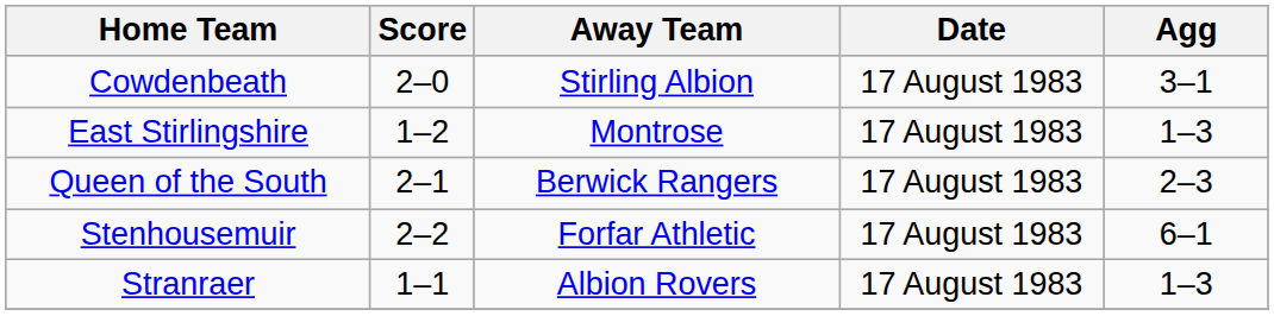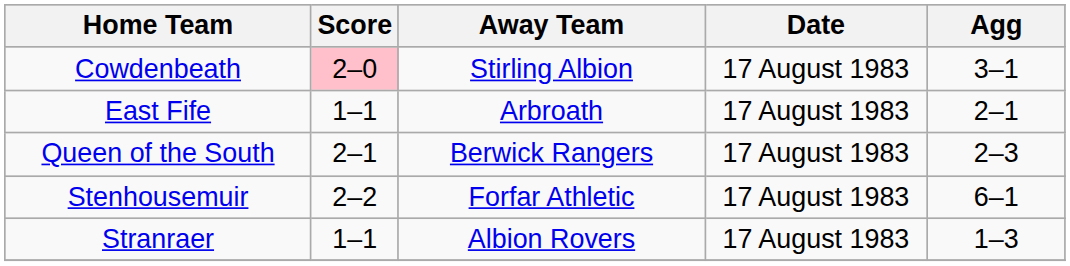Cowdenbeath | Score: no background -> pink background
+ row: East Fife | 1–1 | Arbroath | 17 August 1983 | 2–1
- row: East Stirlingshire | 1–2 | Montrose | 17 August 1983 | 1–3
